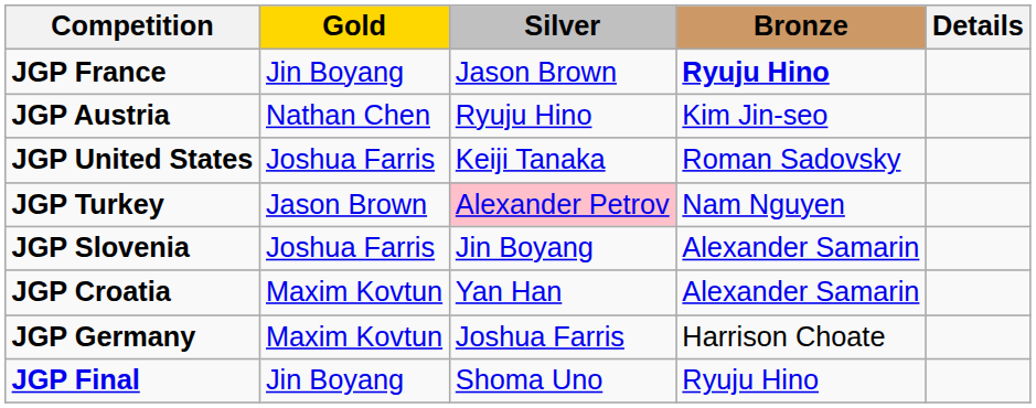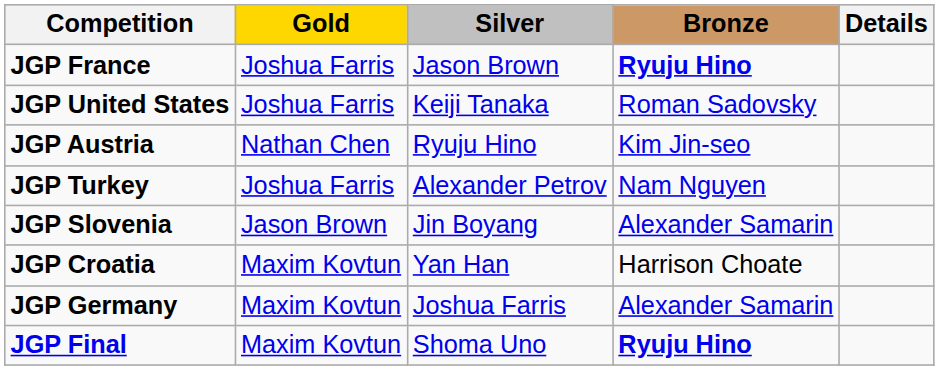JGP France | Gold: Jin Boyang -> Joshua Farris
rows swapped: JGP United States <-> JGP Austria
JGP Turkey | Gold: Jason Brown -> Joshua Farris
JGP Turkey | Silver: pink background -> no background
JGP Slovenia | Gold: Joshua Farris -> Jason Brown
JGP Croatia | Bronze: Alexander Samarin -> Harrison Choate
JGP Germany | Bronze: Harrison Choate -> Alexander Samarin
JGP Final | Gold: Jin Boyang -> Maxim Kovtun
JGP Final | Bronze: normal -> bold
